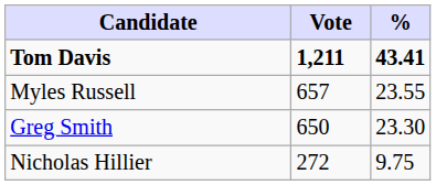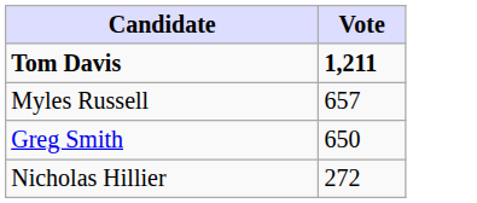- column: % | 43.41 | 23.55 | 23.30 | 9.75
